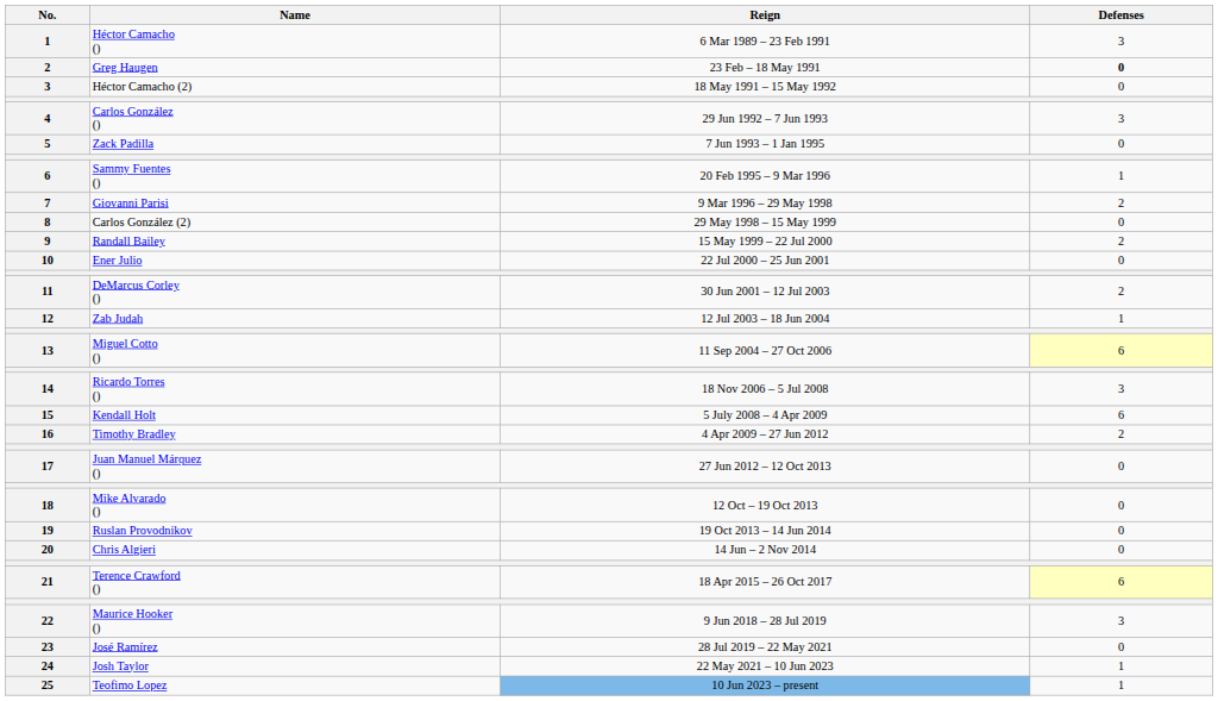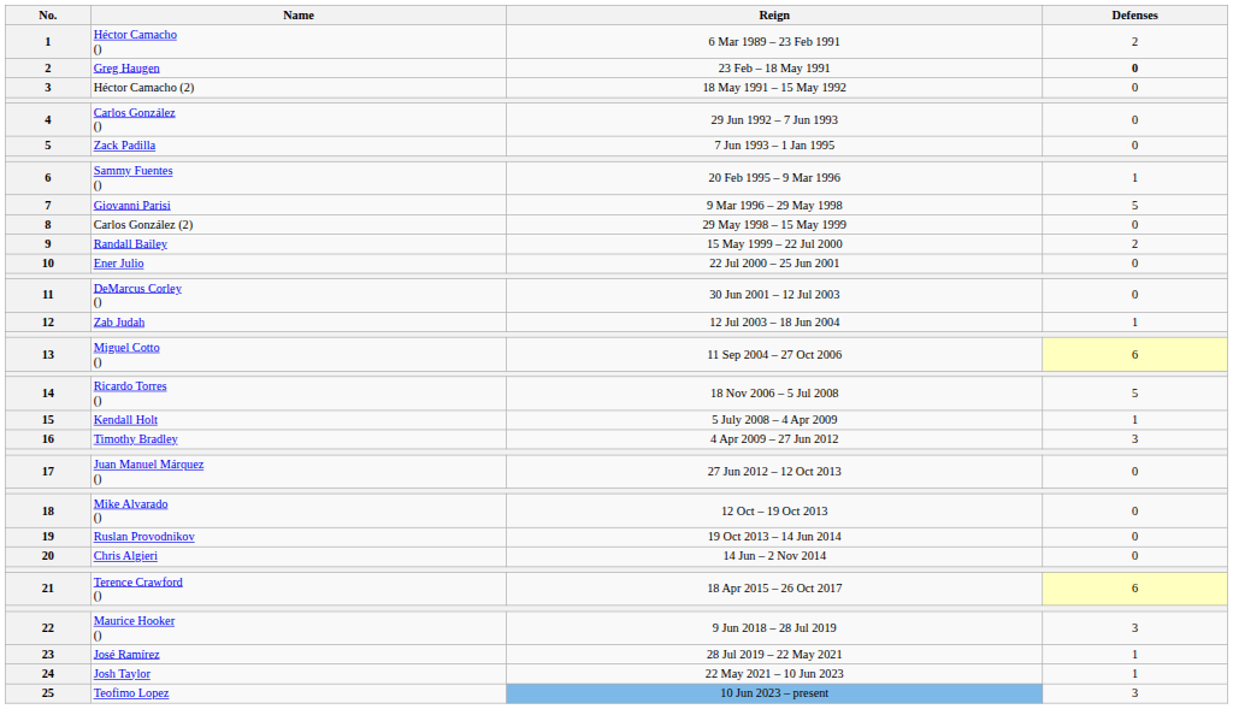Héctor Camacho () | Defenses: 3 -> 2
Carlos González () | Defenses: 3 -> 0
Giovanni Parisi | Defenses: 2 -> 5
DeMarcus Corley () | Defenses: 2 -> 0
Ricardo Torres () | Defenses: 3 -> 5
Kendall Holt | Defenses: 6 -> 1
Timothy Bradley | Defenses: 2 -> 3
José Ramírez | Defenses: 0 -> 1
Teofimo Lopez | Defenses: 1 -> 3
